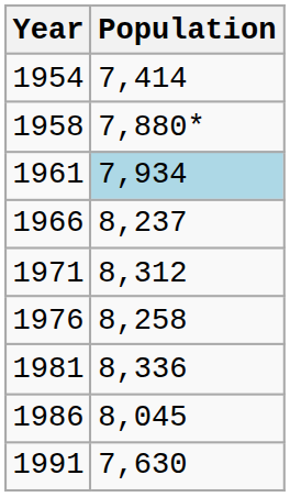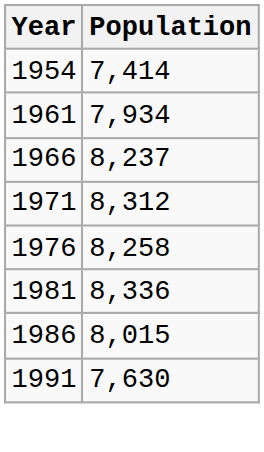- row: 1958 | 7,880*
1961 | Population: lightblue background -> no background
1986 | Population: 8,045 -> 8,015
